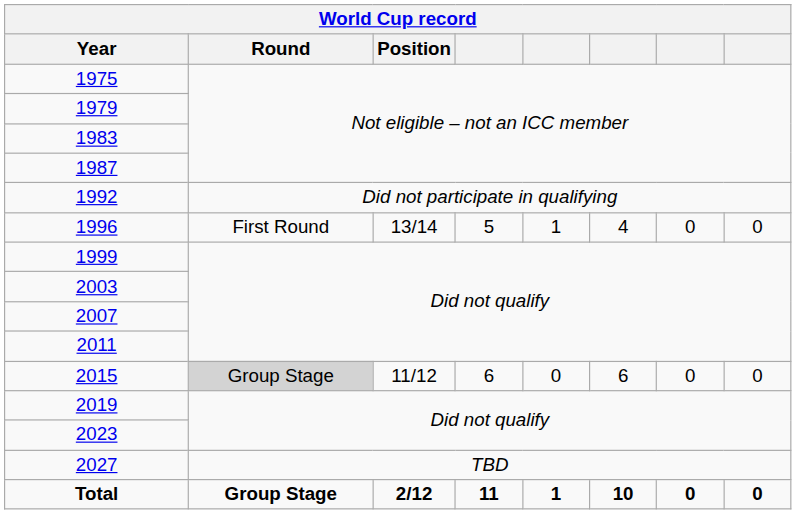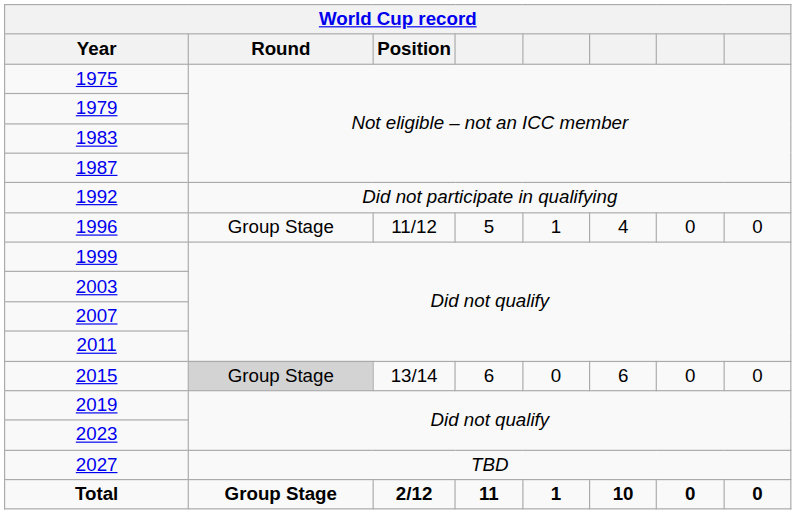1996 | Round: First Round -> Group Stage
1996 | Position: 13/14 -> 11/12
2015 | Position: 11/12 -> 13/14
